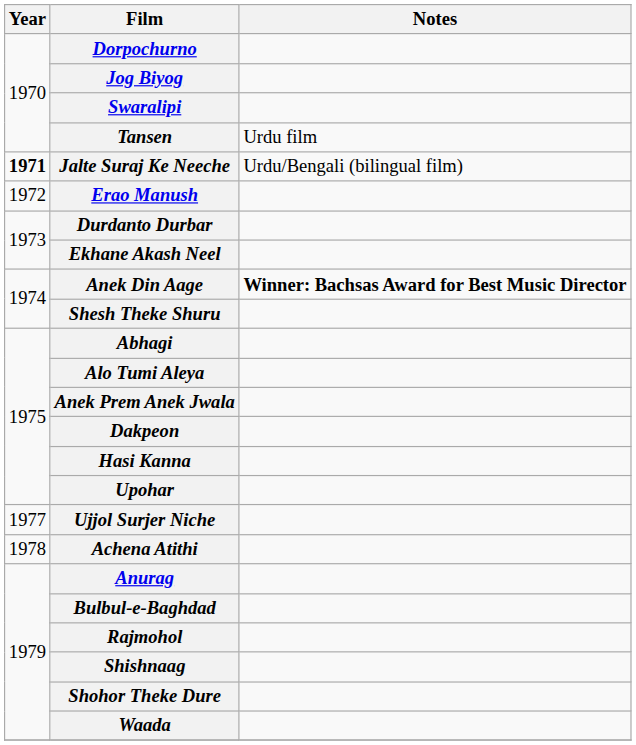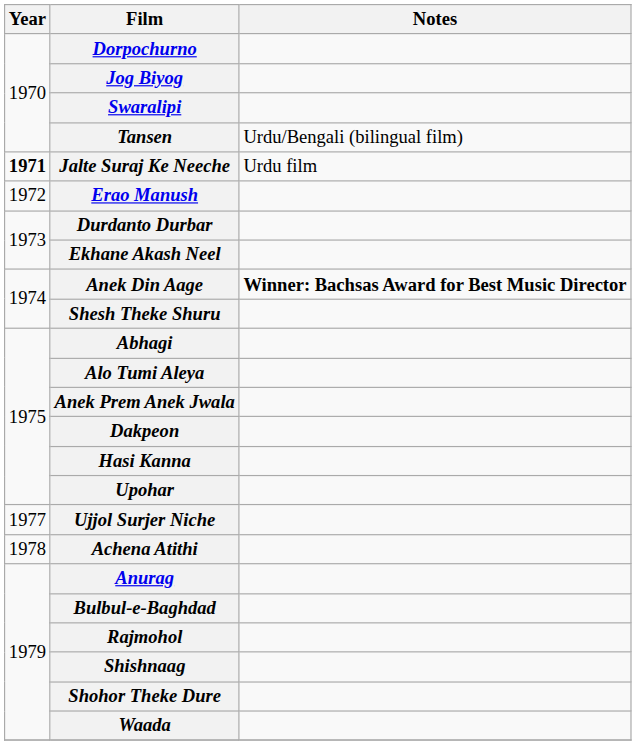Tansen | Notes: Urdu film -> Urdu/Bengali (bilingual film)
Jalte Suraj Ke Neeche | Notes: Urdu/Bengali (bilingual film) -> Urdu film
